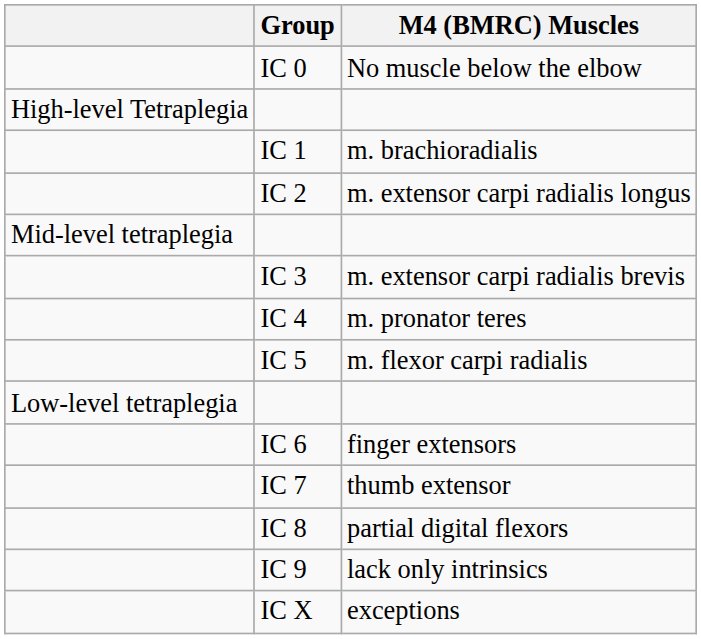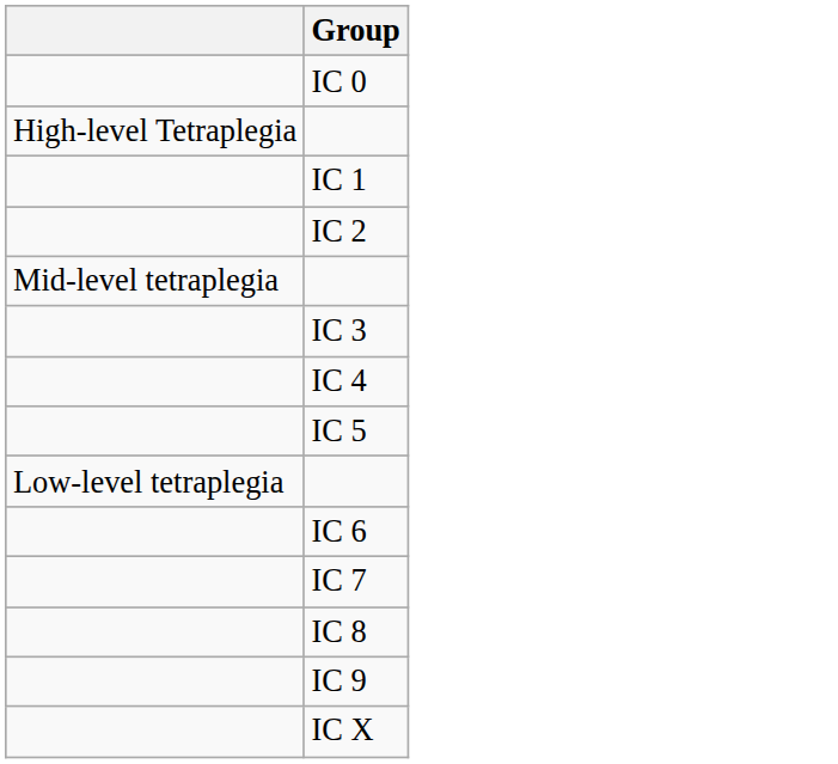- column: M4 (BMRC) Muscles | No muscle below the elbow | m. brachioradialis | m. extensor carpi radialis longus | m. extensor carpi radialis brevis | m. pronator teres | m. flexor carpi radialis | finger extensors | thumb extensor | partial digital flexors | lack only intrinsics | exceptions
